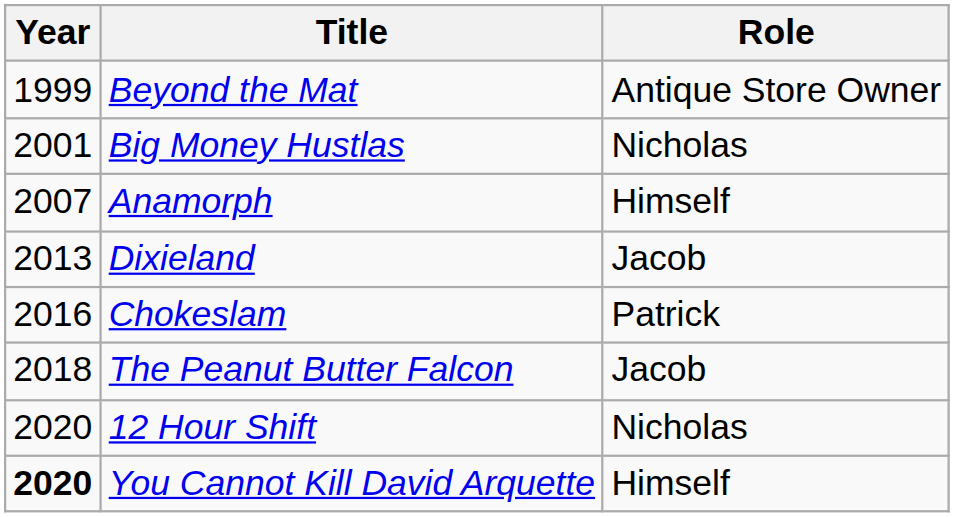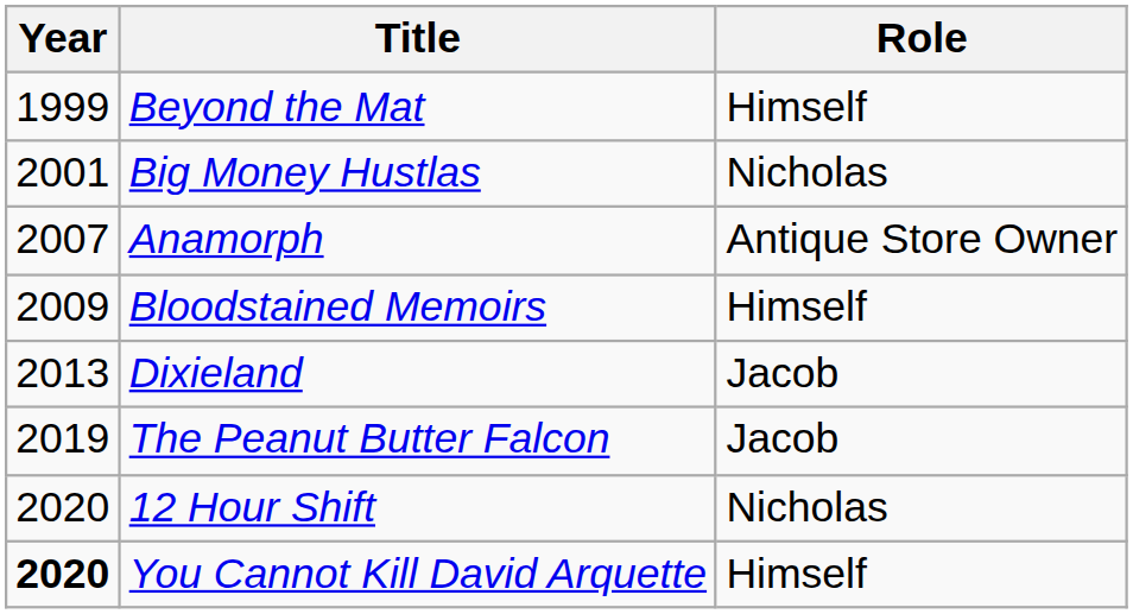Beyond the Mat | Role: Antique Store Owner -> Himself
Anamorph | Role: Himself -> Antique Store Owner
+ row: 2009 | Bloodstained Memoirs | Himself
- row: 2016 | Chokeslam | Patrick
The Peanut Butter Falcon | Year: 2018 -> 2019
